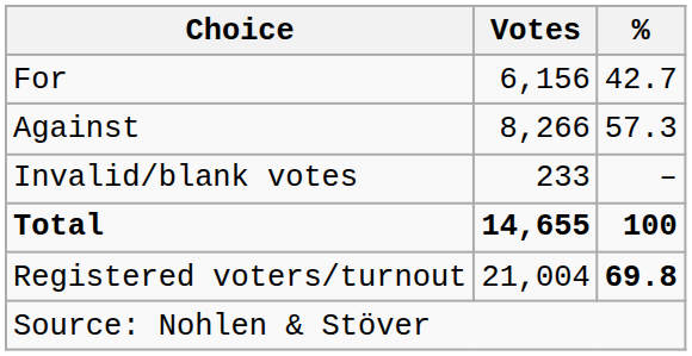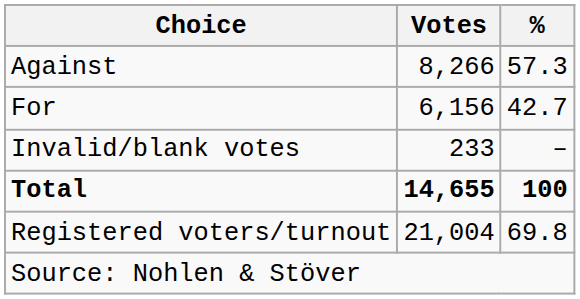rows swapped: For <-> Against
Registered voters/turnout | %: bold -> normal
